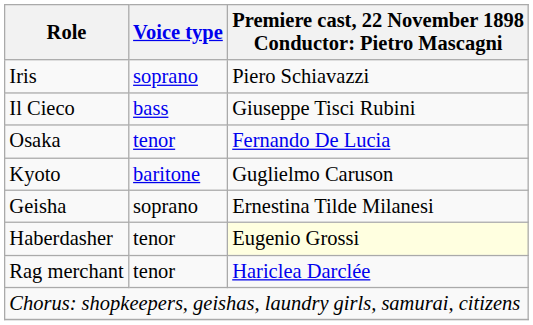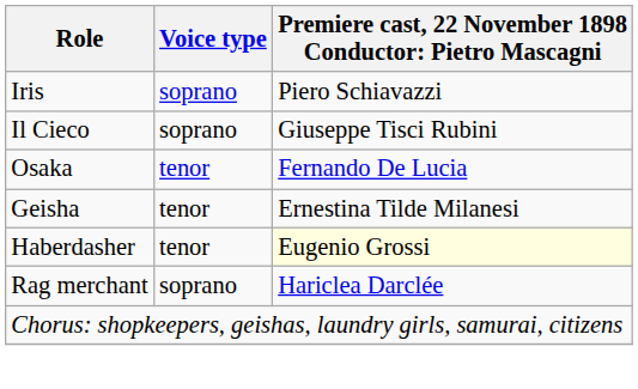Il Cieco | Voice type: bass -> soprano
- row: Kyoto | baritone | Guglielmo Caruson
Geisha | Voice type: soprano -> tenor
Rag merchant | Voice type: tenor -> soprano
